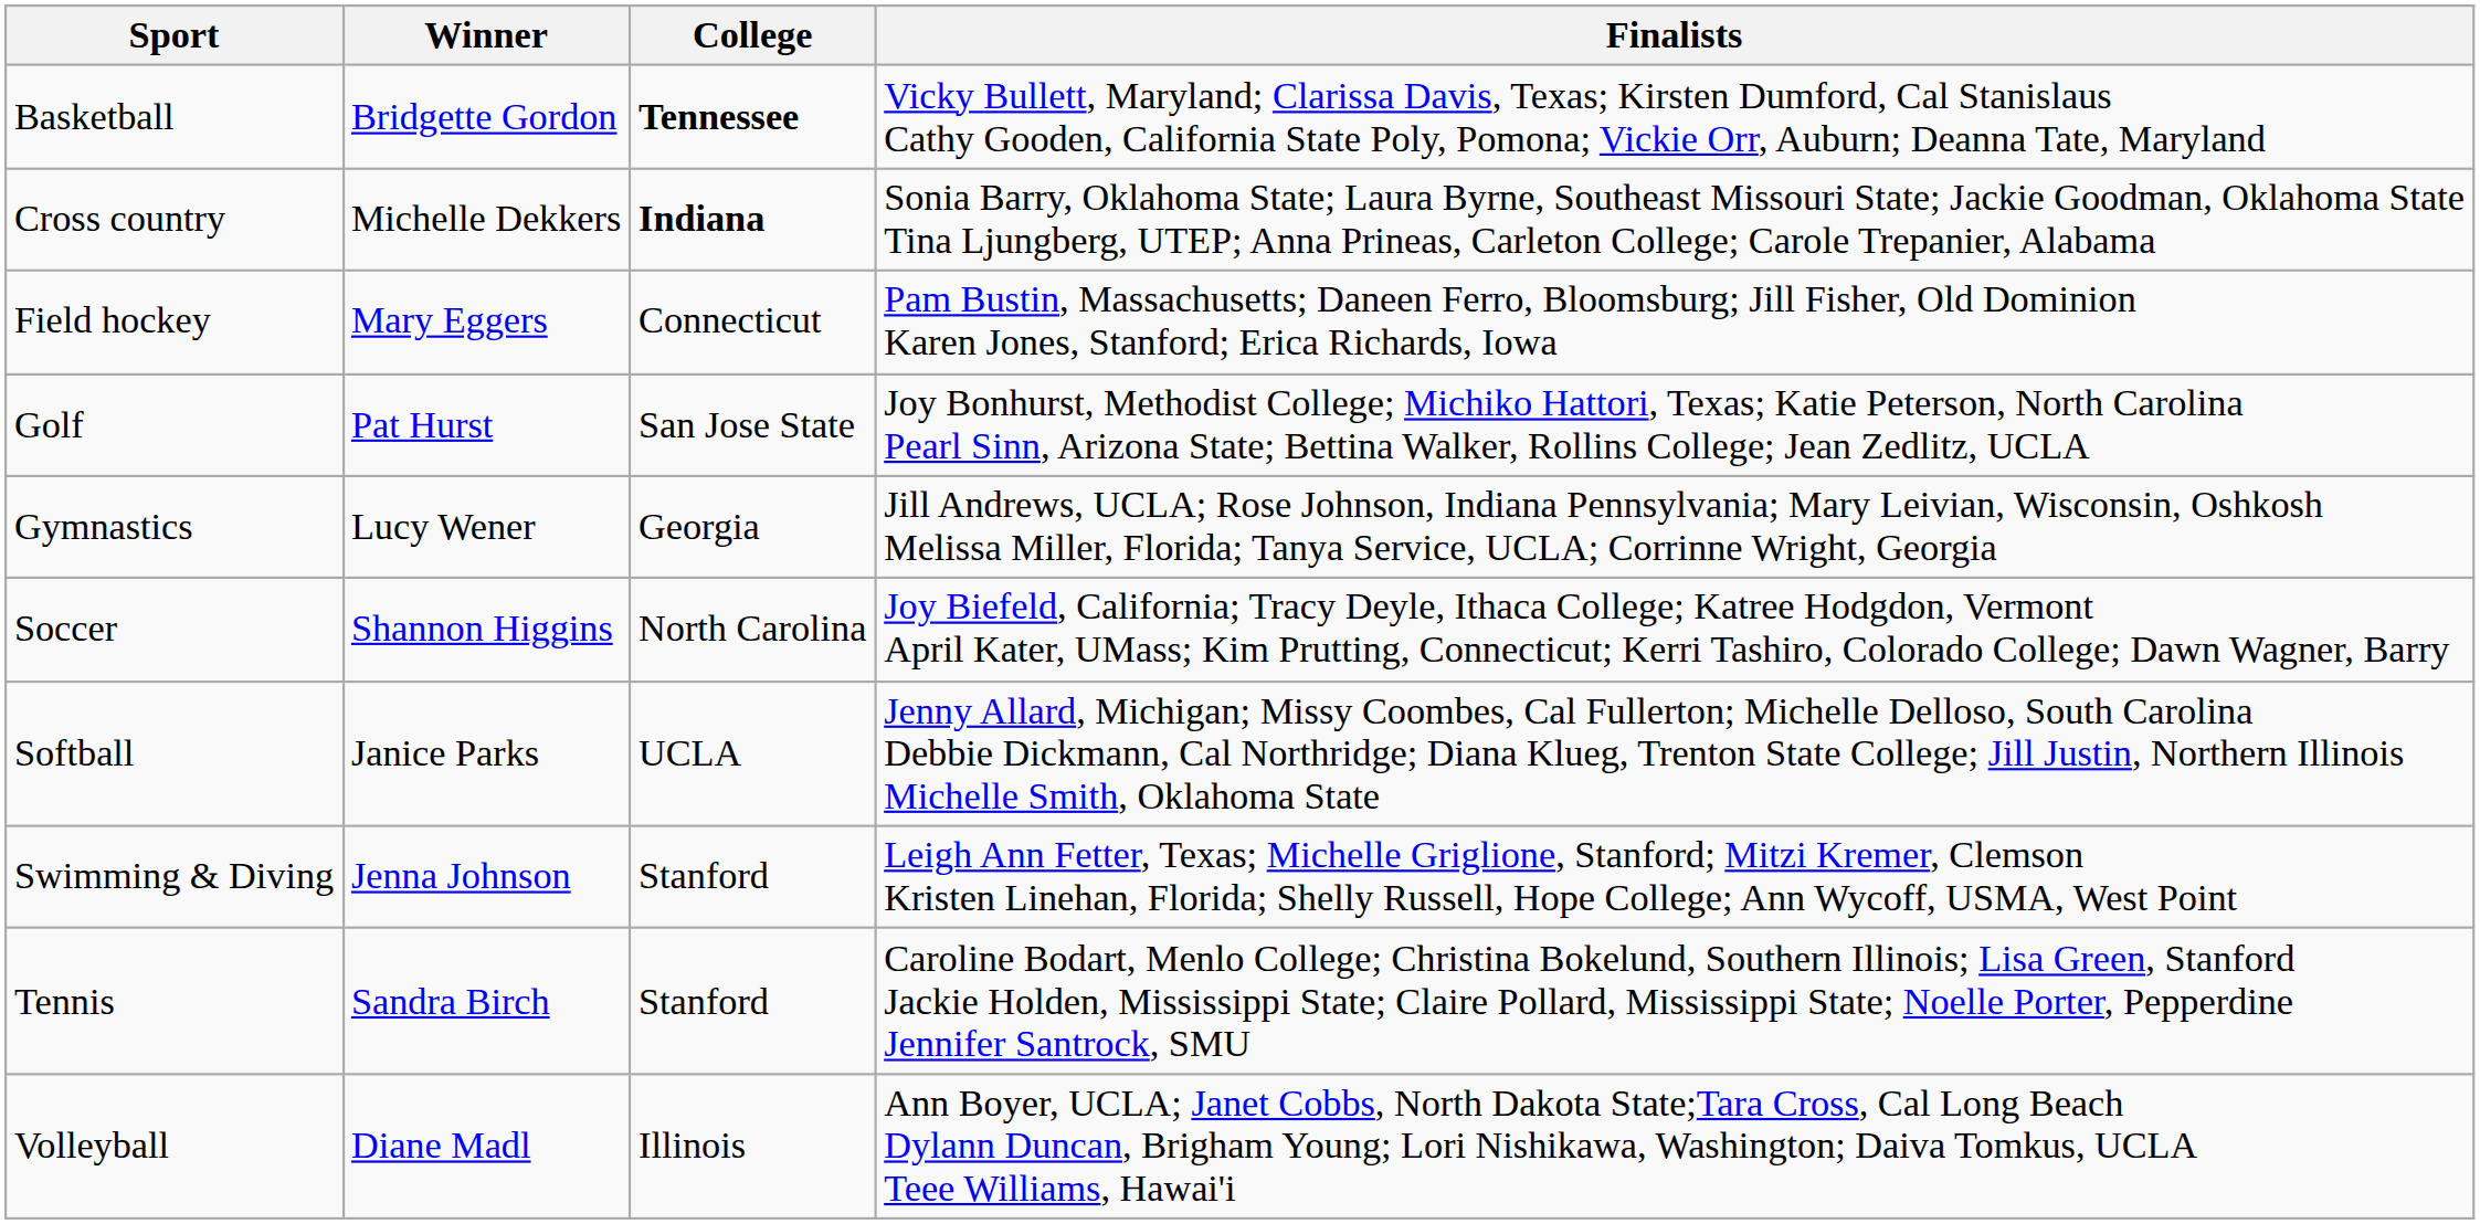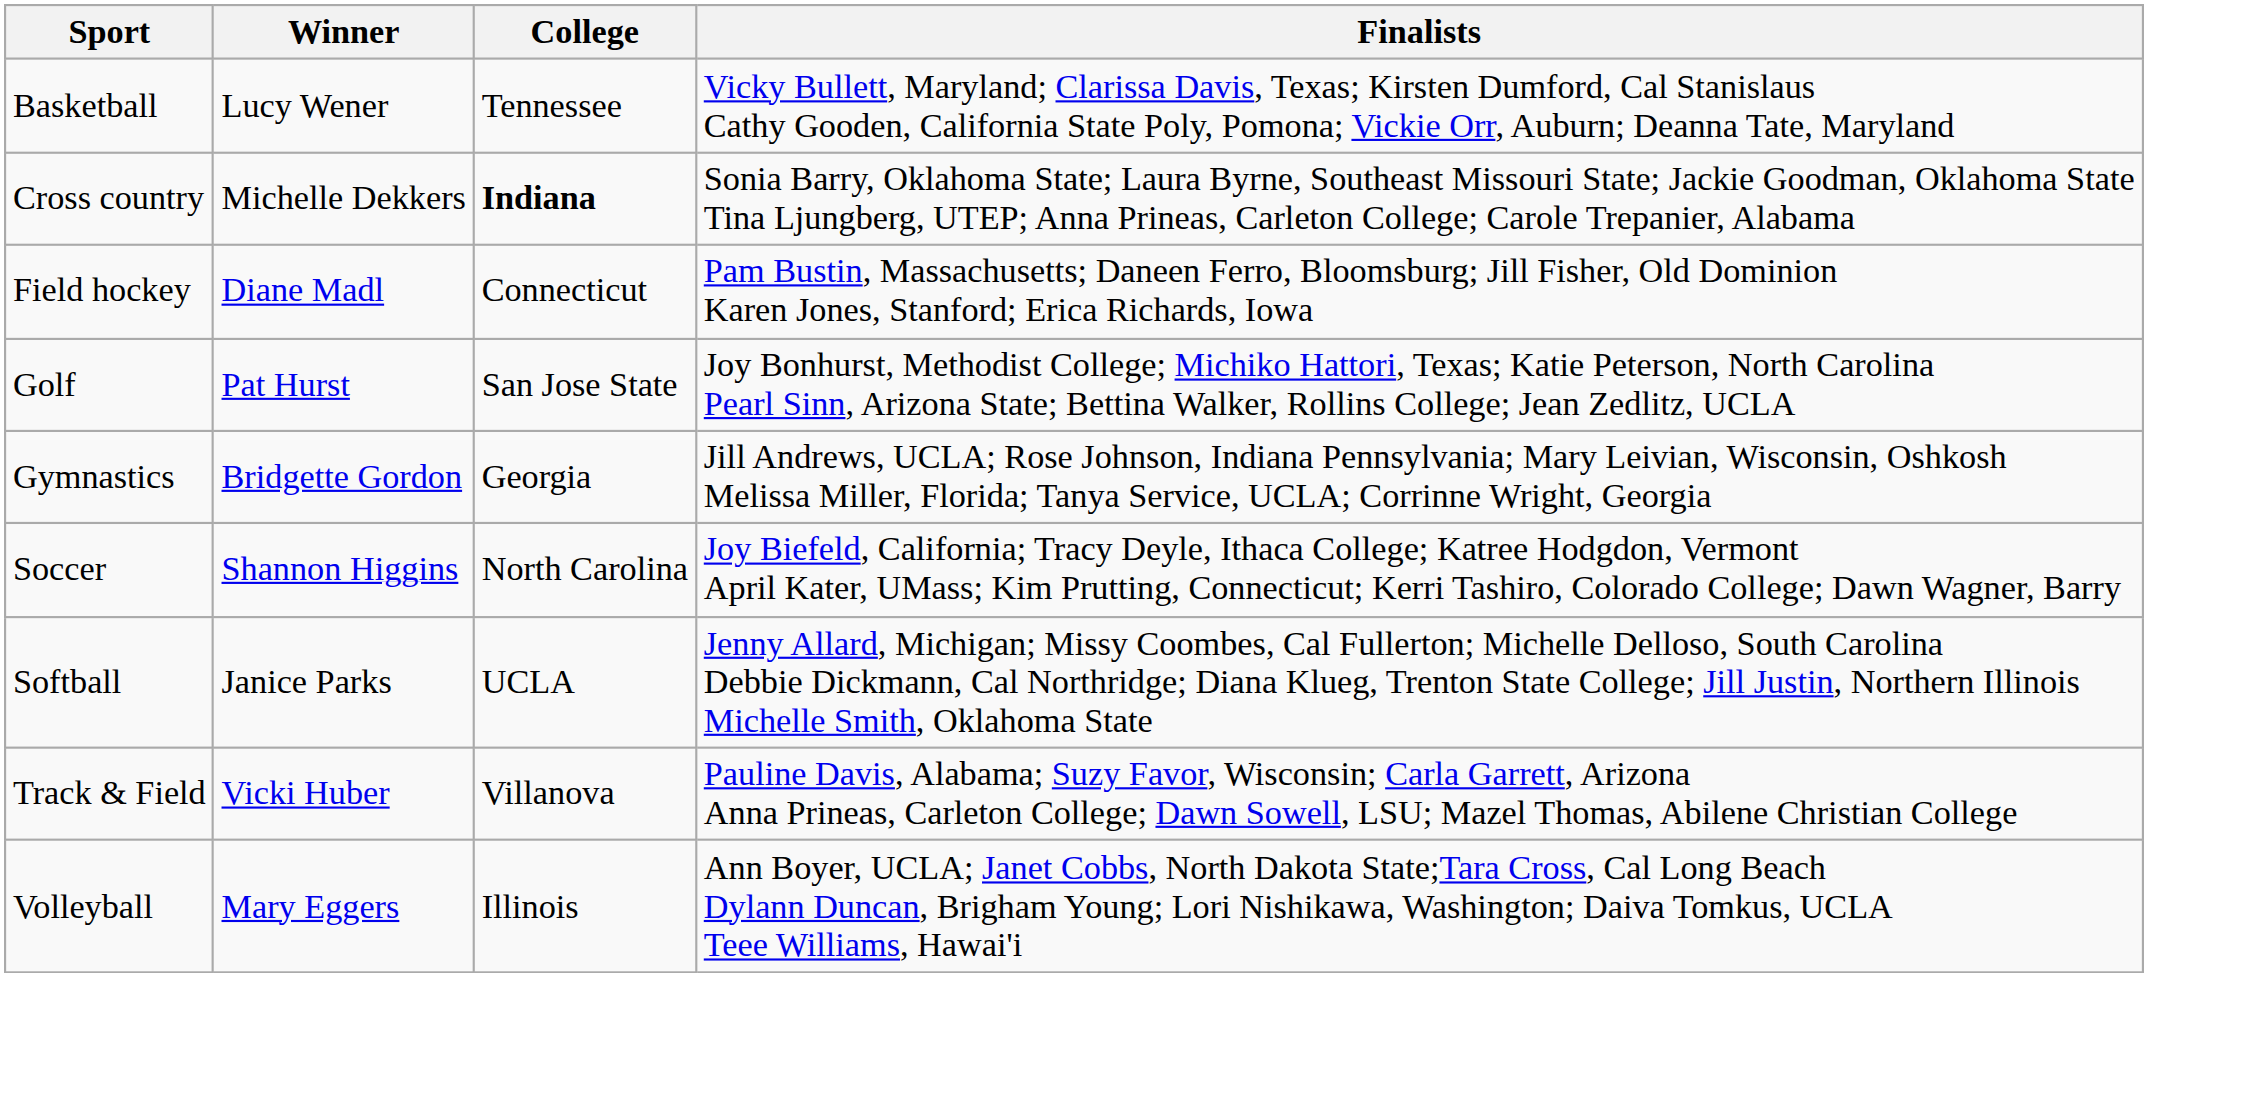Basketball | Winner: Bridgette Gordon -> Lucy Wener
Basketball | College: bold -> normal
Field hockey | Winner: Mary Eggers -> Diane Madl
Gymnastics | Winner: Lucy Wener -> Bridgette Gordon
- row: Swimming & Diving | Jenna Johnson | Stanford | Leigh Ann Fetter, Texas; Michelle Griglione, Stanford; Mitzi Kremer, Clemson Kristen Linehan, Florida; Shelly Russell, Hope College; Ann Wycoff, USMA, West Point
- row: Tennis | Sandra Birch | Stanford | Caroline Bodart, Menlo College; Christina Bokelund, Southern Illinois; Lisa Green, Stanford Jackie Holden, Mississippi State; Claire Pollard, Mississippi State; Noelle Porter, Pepperdine Jennifer Santrock, SMU
+ row: Track & Field | Vicki Huber | Villanova | Pauline Davis, Alabama; Suzy Favor, Wisconsin; Carla Garrett, Arizona Anna Prineas, Carleton College; Dawn Sowell, LSU; Mazel Thomas, Abilene Christian College
Volleyball | Winner: Diane Madl -> Mary Eggers
